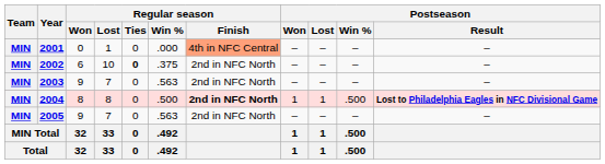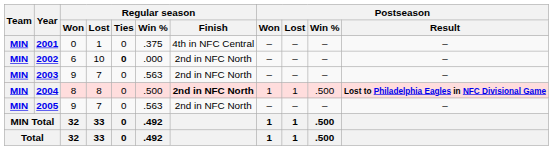2001 | Regular season / Win %: .000 -> .375
2001 | Regular season / Finish: lightsalmon background -> no background
2002 | Regular season / Win %: .375 -> .000
